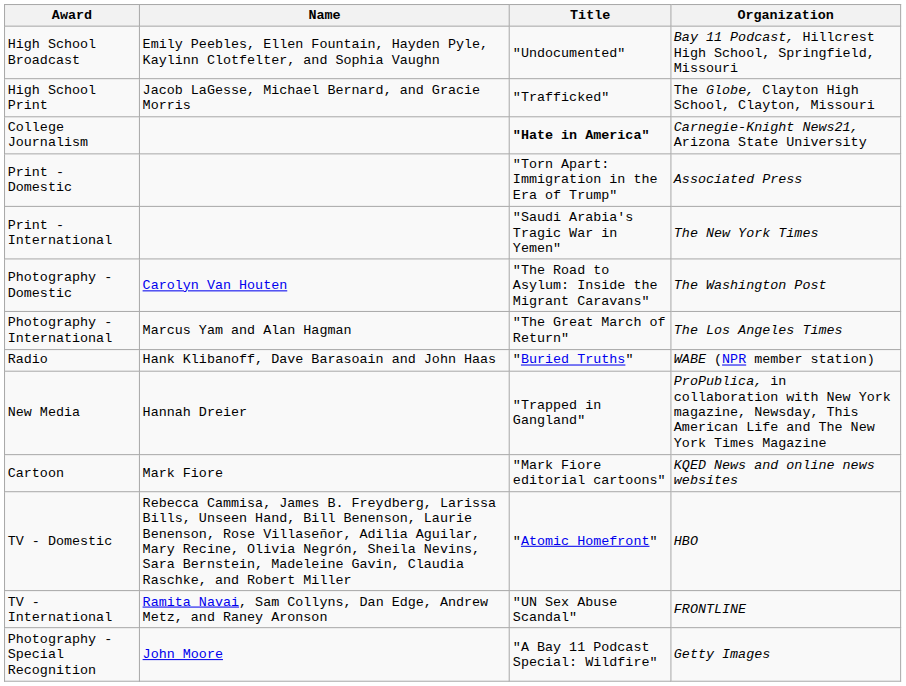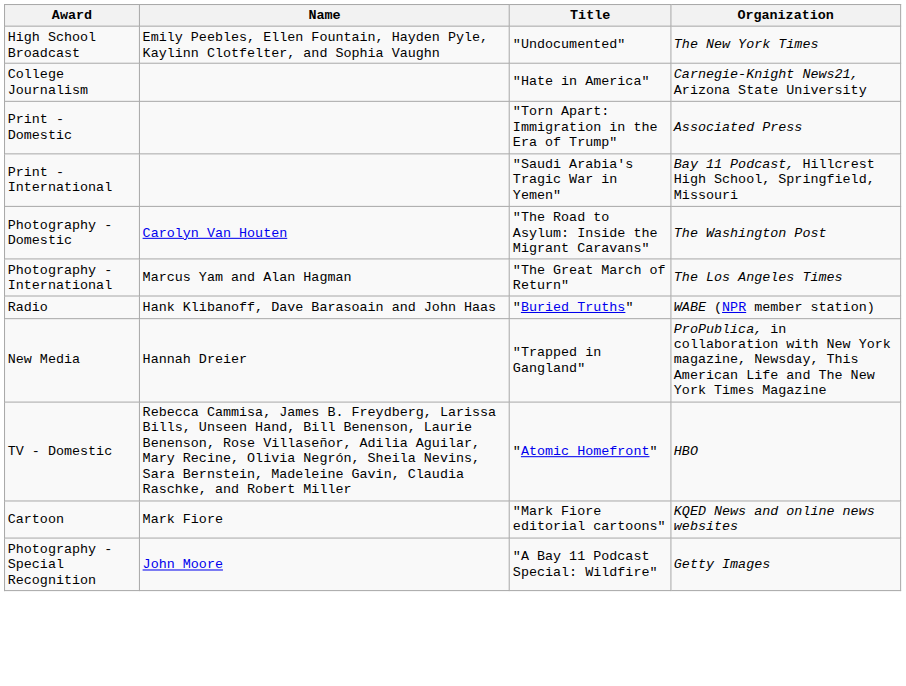High School Broadcast | Organization: Bay 11 Podcast, Hillcrest High School, Springfield, Missouri -> The New York Times
- row: High School Print | Jacob LaGesse, Michael Bernard, and Gracie Morris | "Trafficked" | The Globe, Clayton High School, Clayton, Missouri
College Journalism | Title: bold -> normal
Print - International | Organization: The New York Times -> Bay 11 Podcast, Hillcrest High School, Springfield, Missouri
rows swapped: Cartoon <-> TV - Domestic
- row: TV - International | Ramita Navai, Sam Collyns, Dan Edge, Andrew Metz, and Raney Aronson | "UN Sex Abuse Scandal" | FRONTLINE
